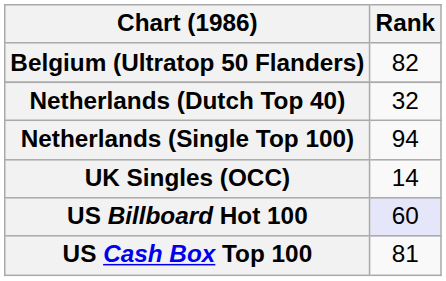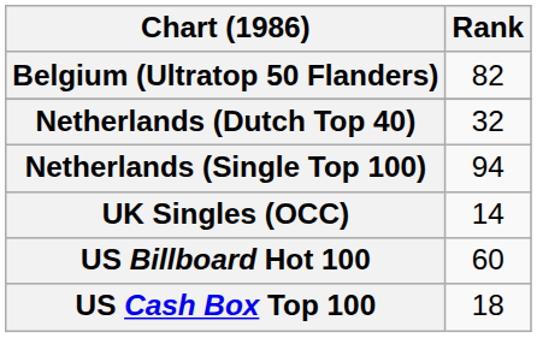US Billboard Hot 100 | Rank: lavender background -> no background
US Cash Box Top 100 | Rank: 81 -> 18
